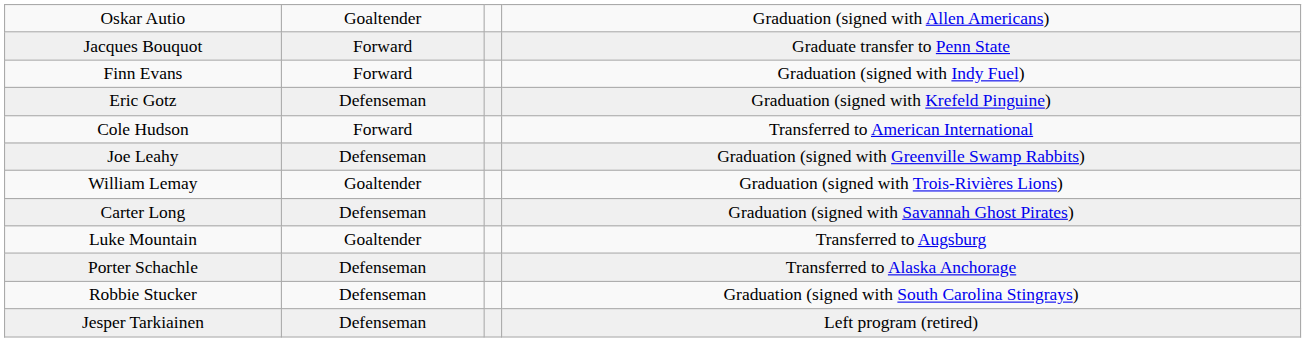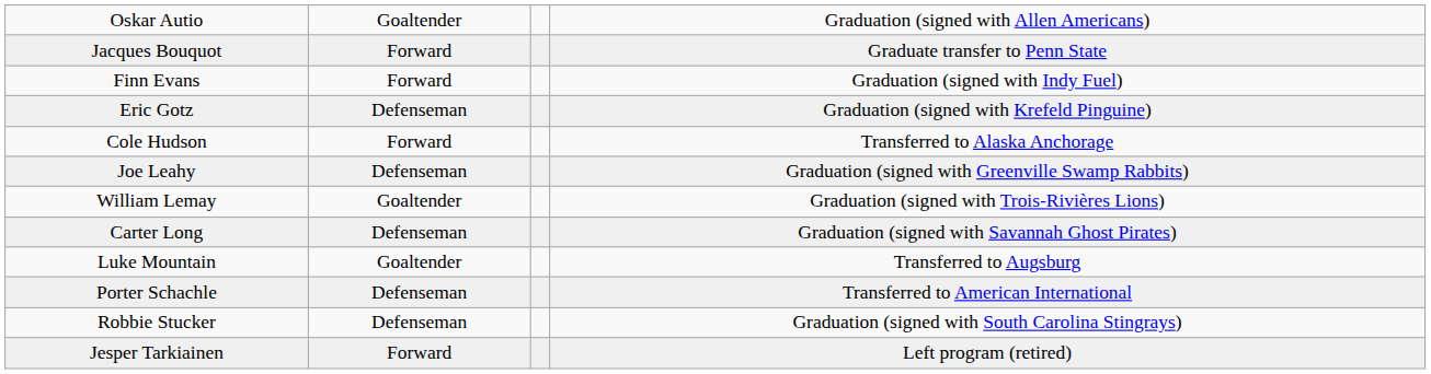Cole Hudson | column 4: Transferred to American International -> Transferred to Alaska Anchorage
Porter Schachle | column 4: Transferred to Alaska Anchorage -> Transferred to American International
Jesper Tarkiainen | column 2: Defenseman -> Forward
